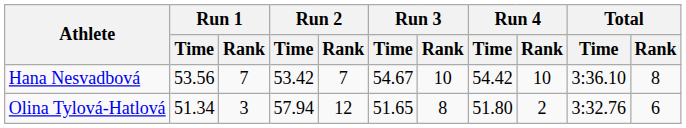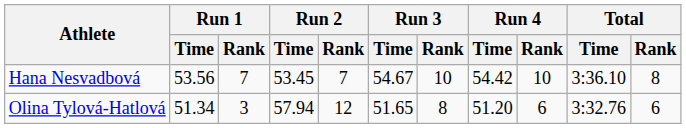Hana Nesvadbová | Run 2 / Time: 53.42 -> 53.45
Olina Tylová-Hatlová | Run 4 / Time: 51.80 -> 51.20
Olina Tylová-Hatlová | Run 4 / Rank: 2 -> 6
